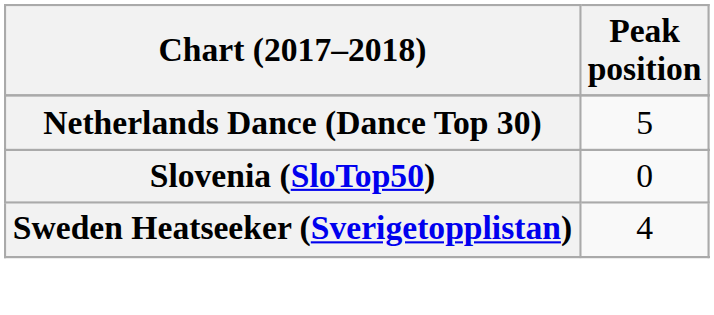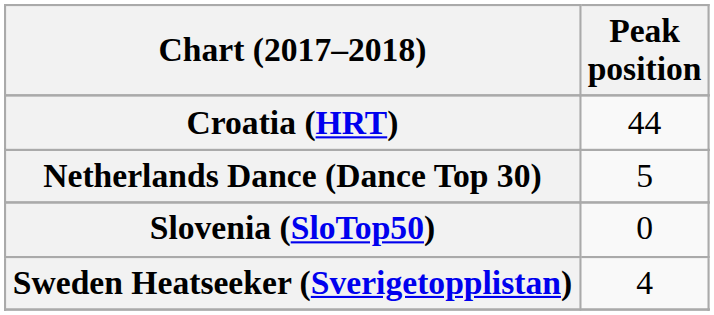+ row: Croatia (HRT) | 44
